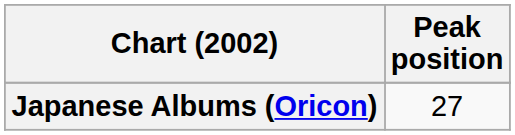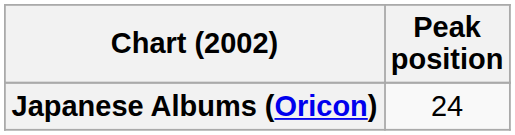Japanese Albums (Oricon) | Peak position: 27 -> 24
